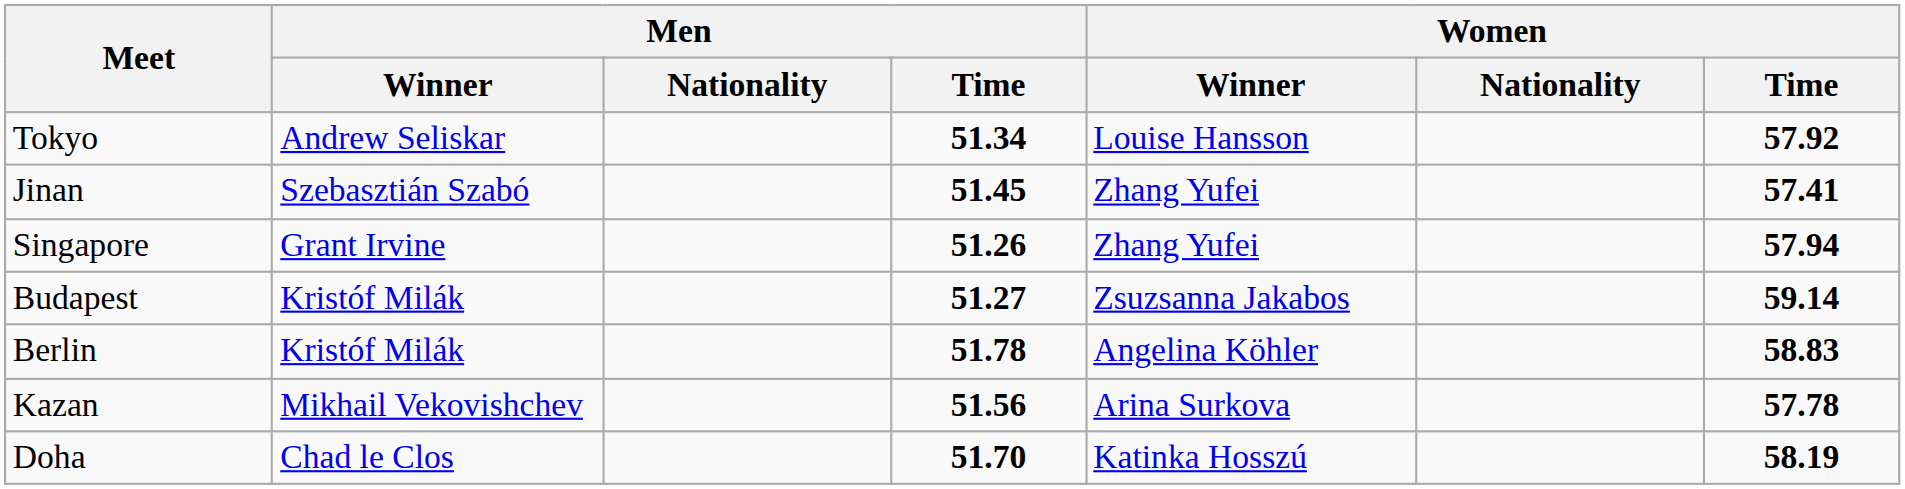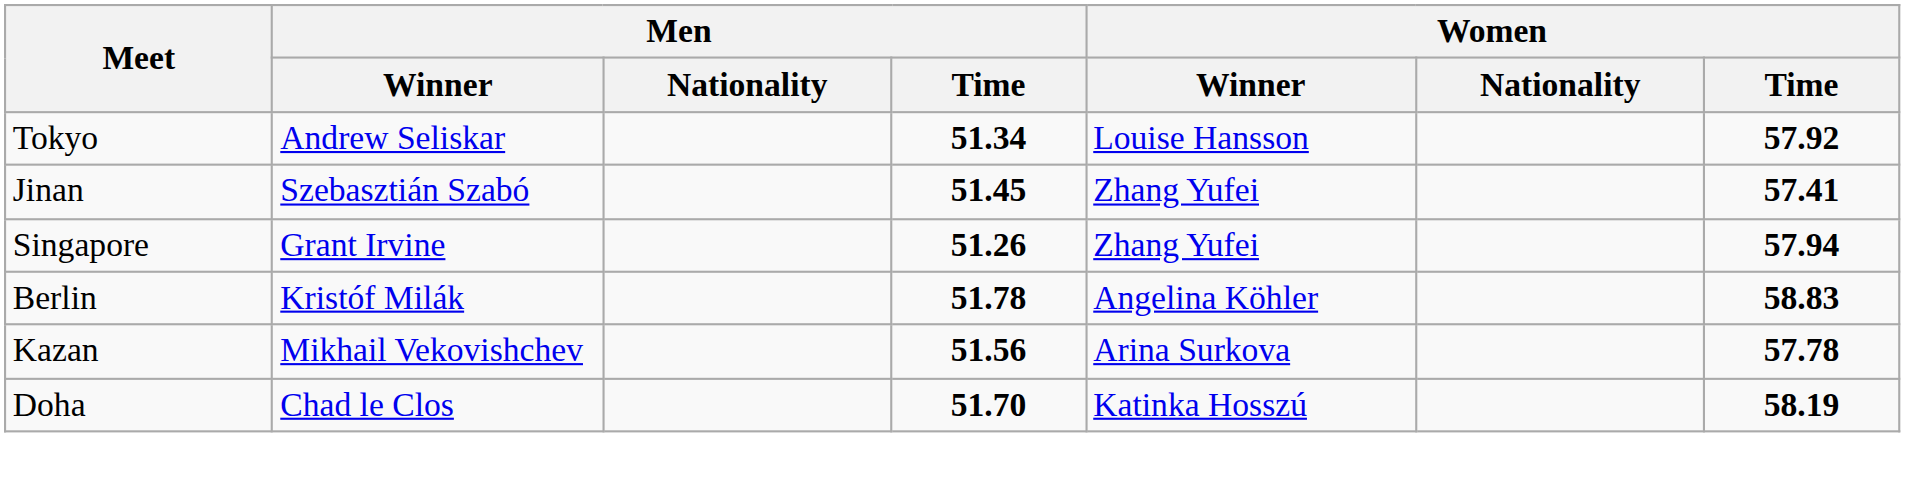- row: Budapest | Kristóf Milák | 51.27 | Zsuzsanna Jakabos | 59.14
